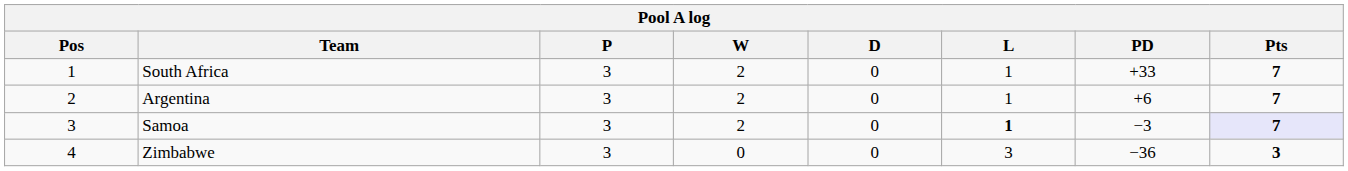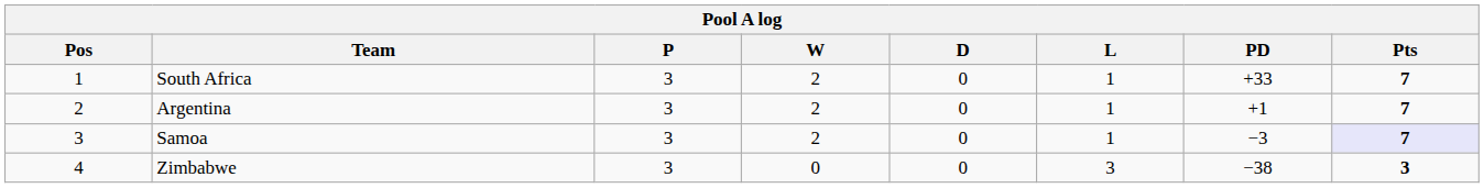Argentina | PD: +6 -> +1
Samoa | L: bold -> normal
Zimbabwe | PD: −36 -> −38
